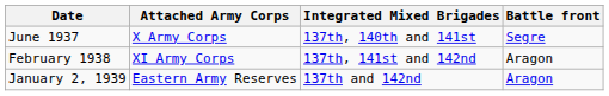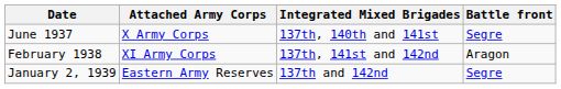January 2, 1939 | Battle front: Aragon -> Segre
